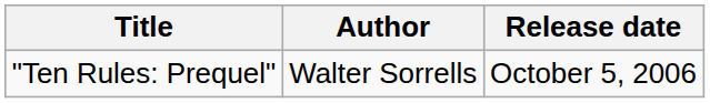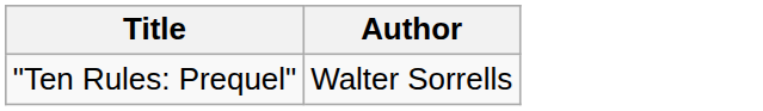- column: Release date | October 5, 2006
